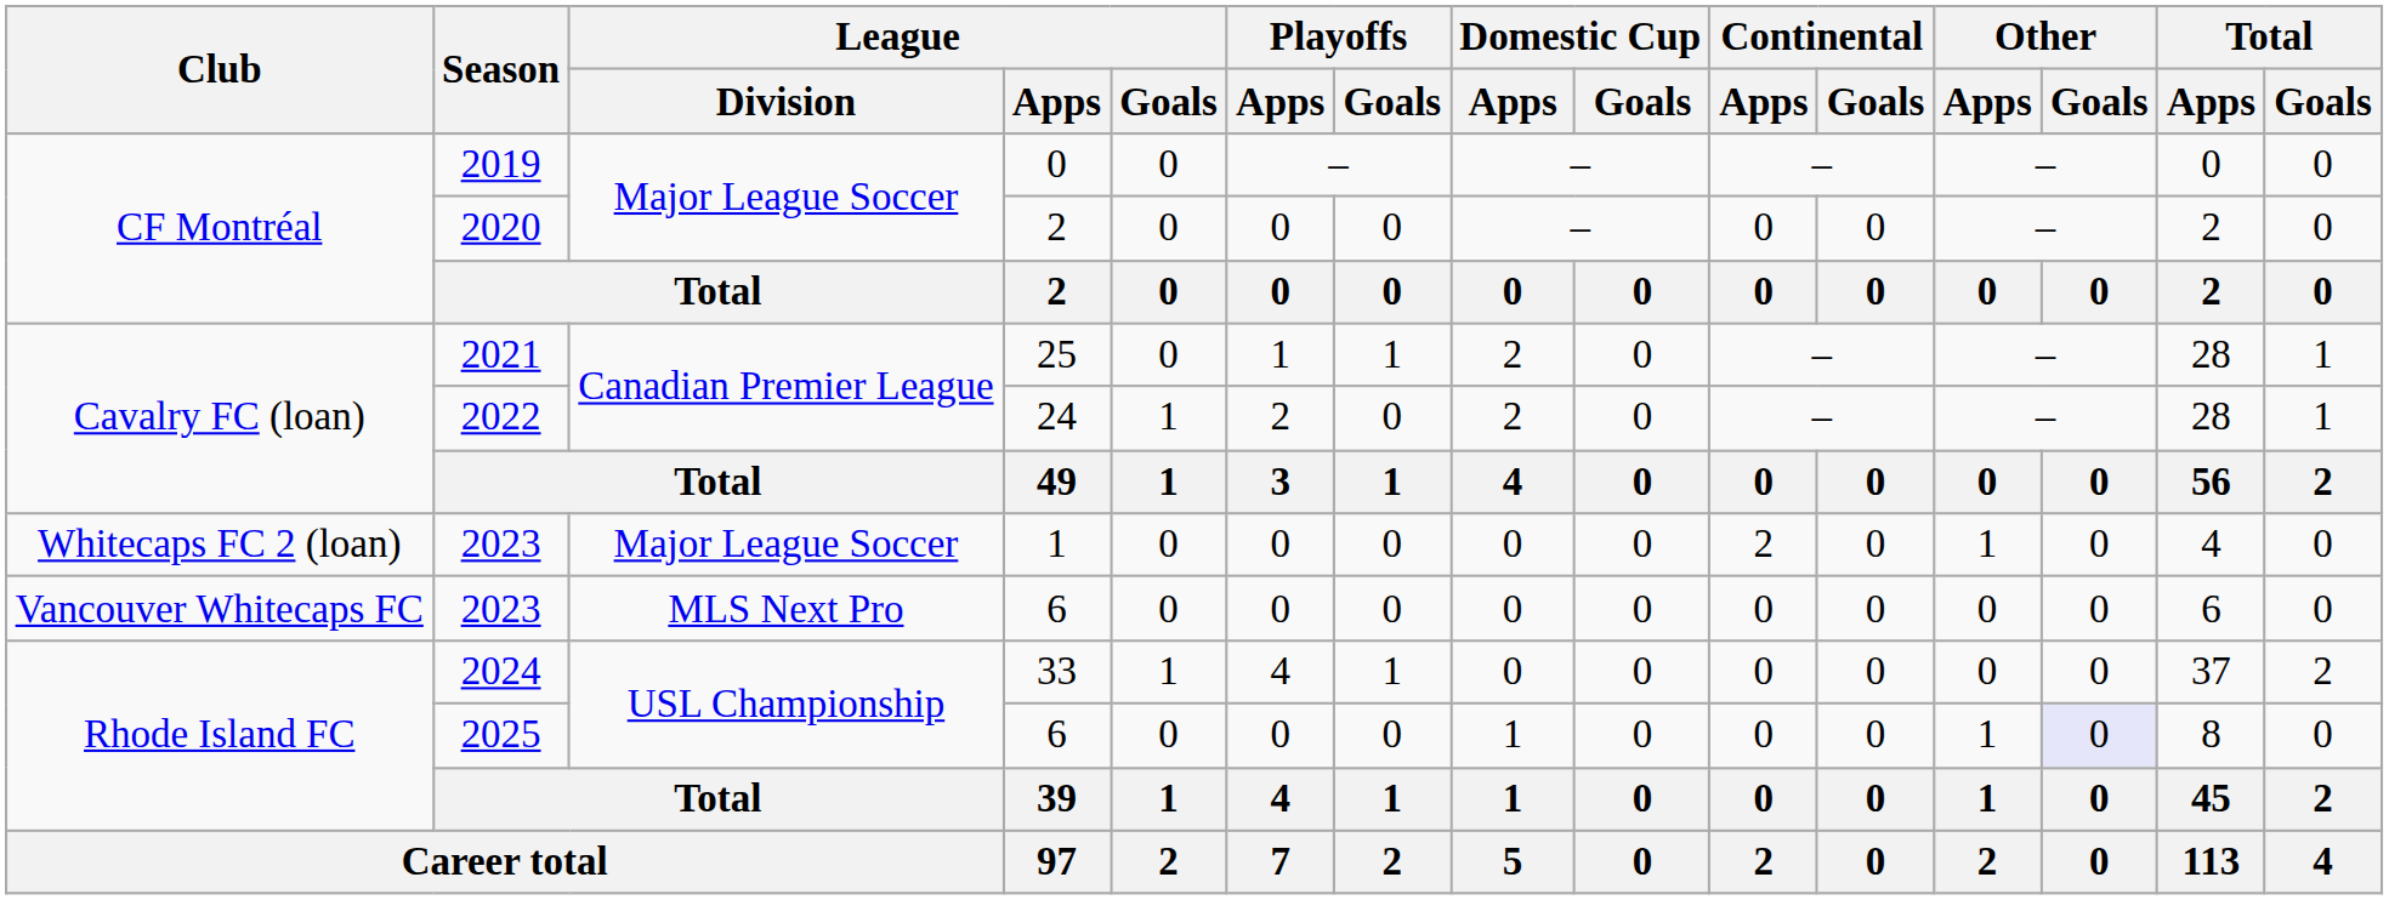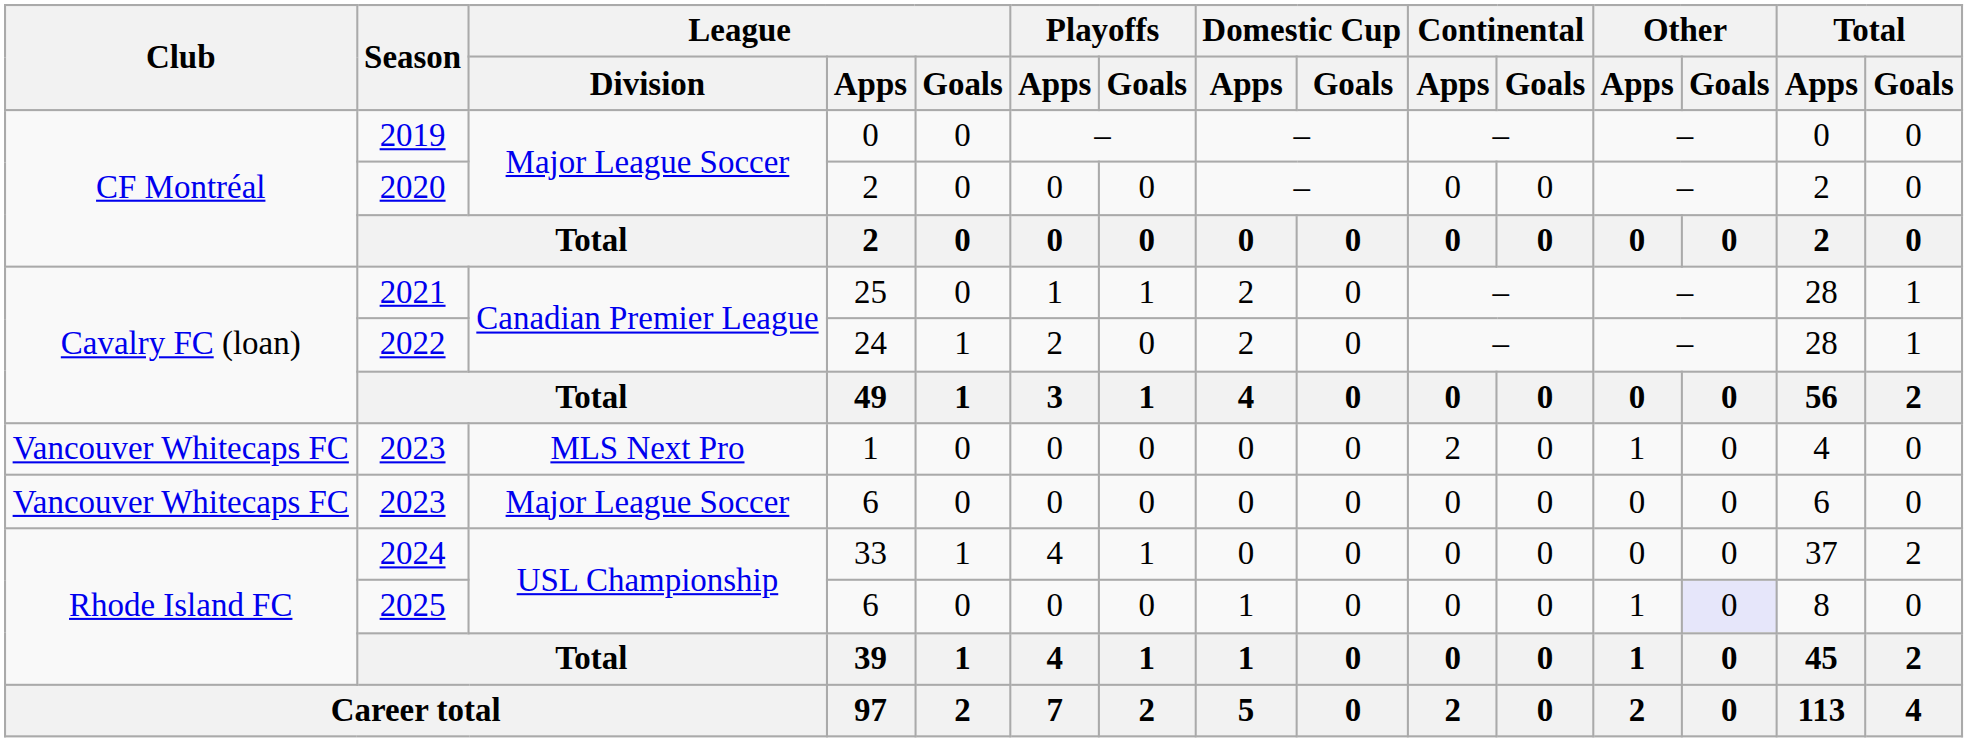2023 / 1 | Club: Whitecaps FC 2 (loan) -> Vancouver Whitecaps FC
2023 / 1 | League / Division: Major League Soccer -> MLS Next Pro
2023 / 6 | League / Division: MLS Next Pro -> Major League Soccer
